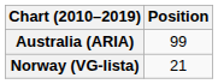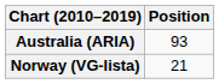Australia (ARIA) | Position: 99 -> 93
